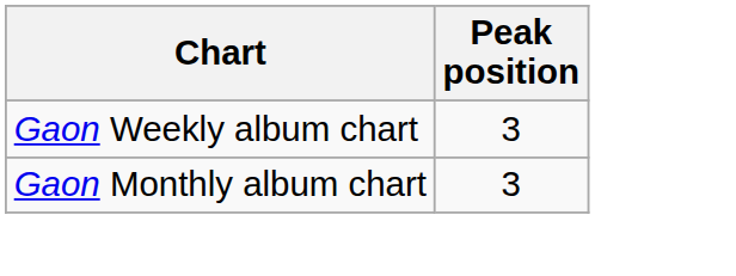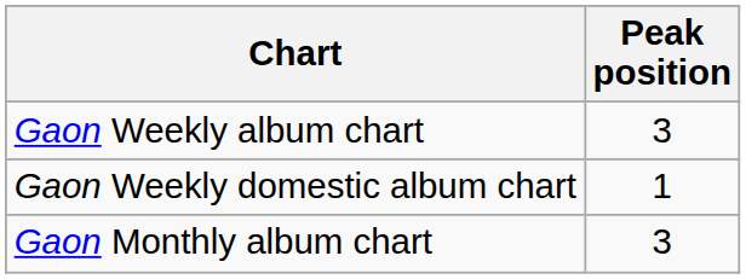+ row: Gaon Weekly domestic album chart | 1
